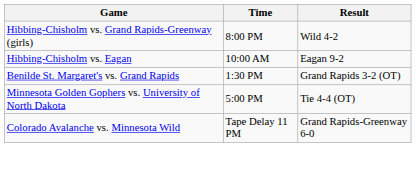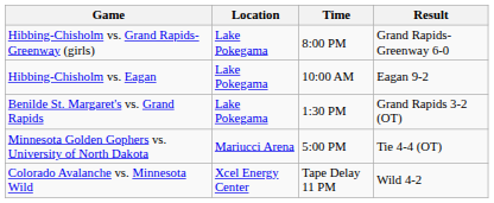+ column: Location | Lake Pokegama | Lake Pokegama | Lake Pokegama | Mariucci Arena | Xcel Energy Center
Hibbing-Chisholm vs. Grand Rapids-Greenway (girls) | Result: Wild 4-2 -> Grand Rapids-Greenway 6-0
Colorado Avalanche vs. Minnesota Wild | Result: Grand Rapids-Greenway 6-0 -> Wild 4-2
